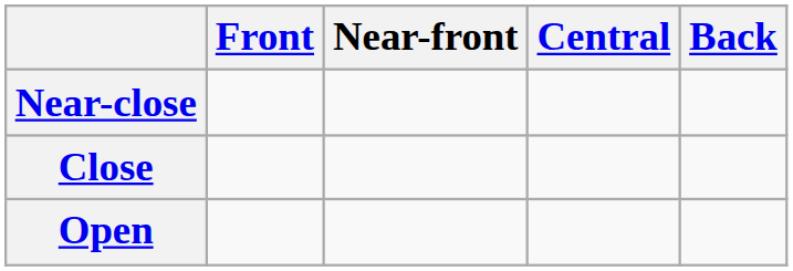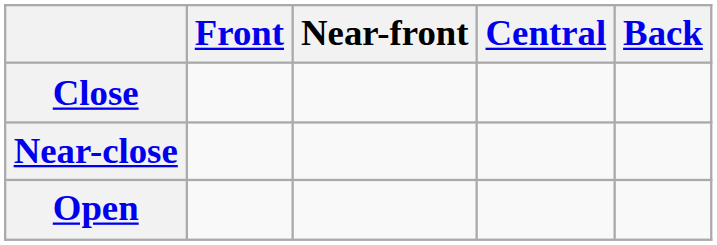rows swapped: Close <-> Near-close
